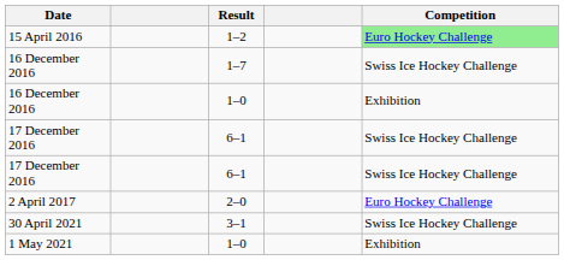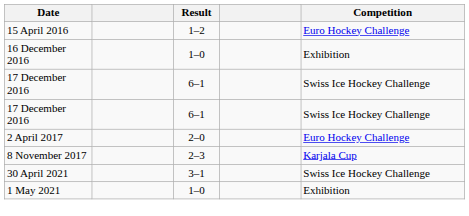15 April 2016 | Competition: lightgreen background -> no background
- row: 16 December 2016 | 1–7 | Swiss Ice Hockey Challenge
+ row: 8 November 2017 | 2–3 | Karjala Cup
